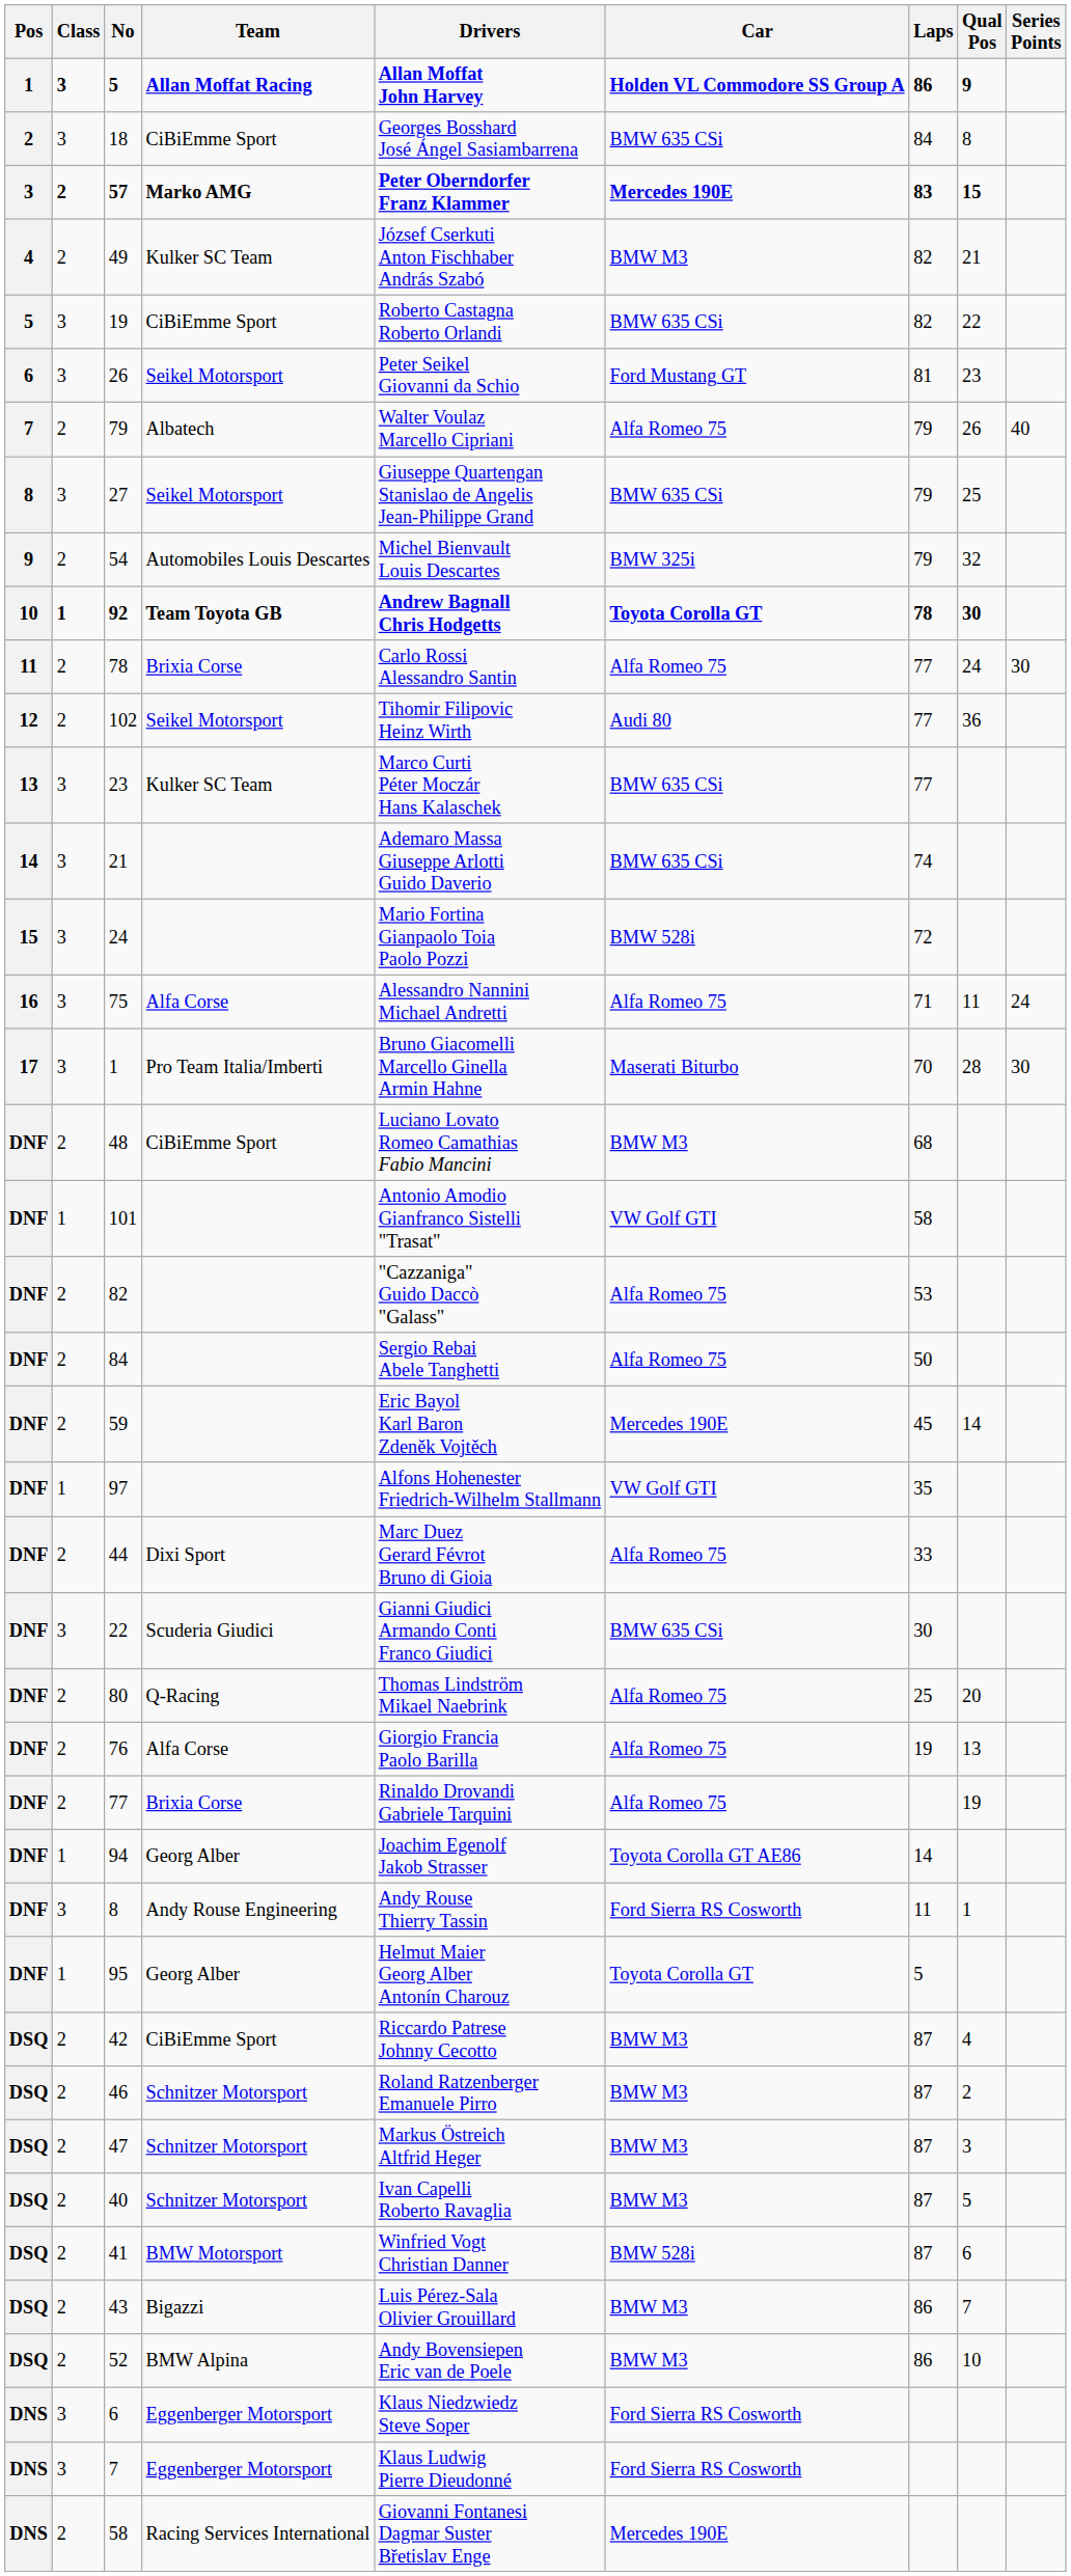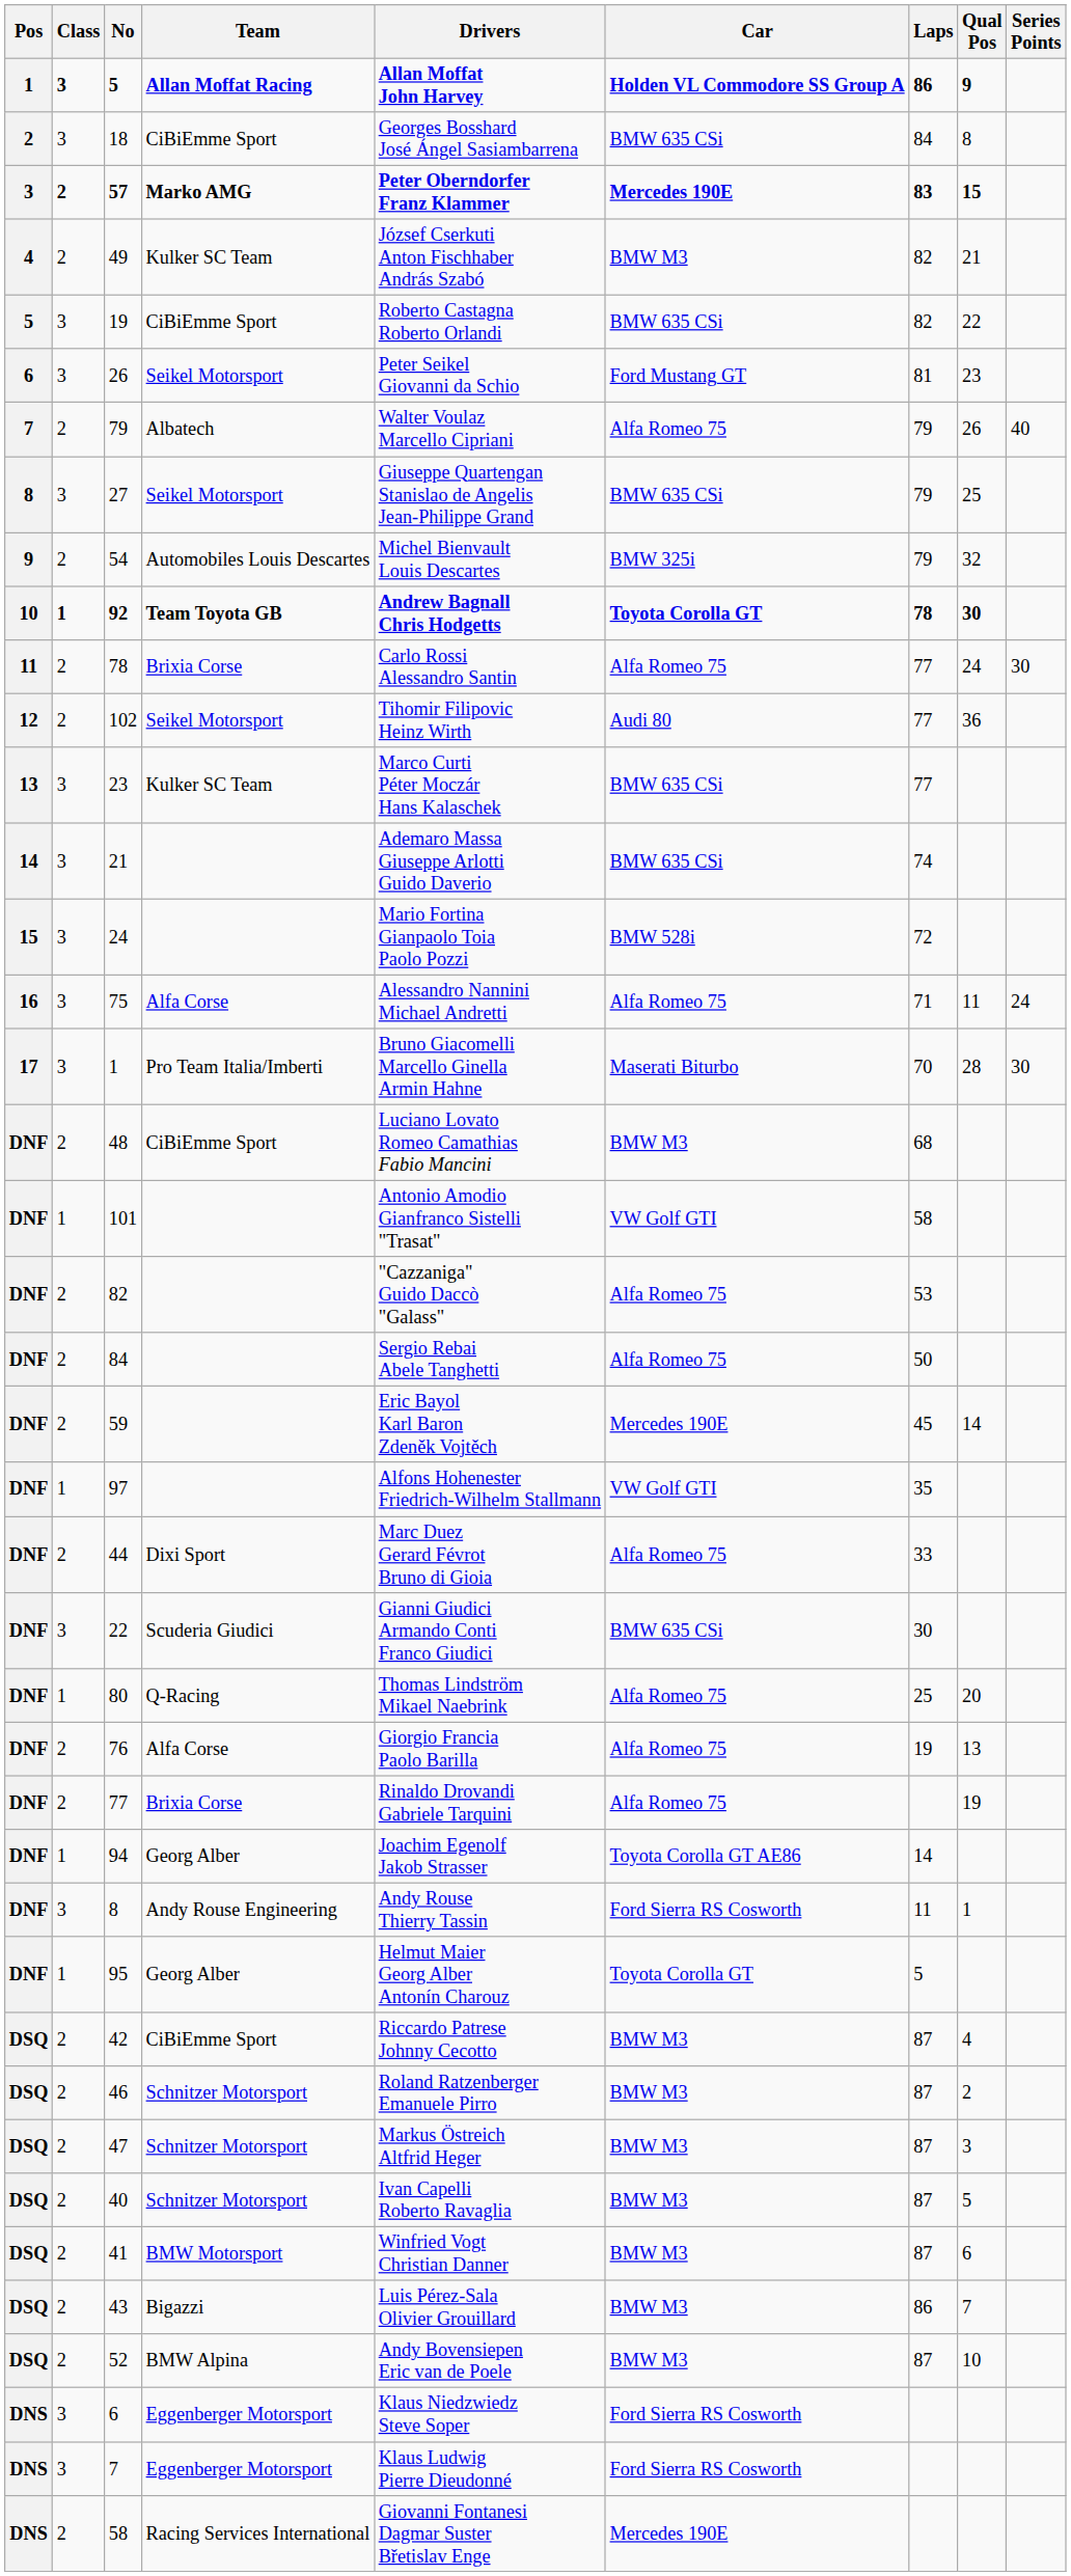80 | Class: 2 -> 1
41 | Car: BMW 528i -> BMW M3
52 | Laps: 86 -> 87
